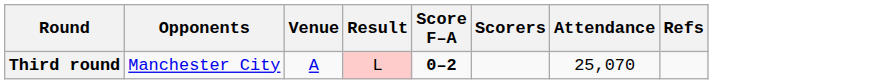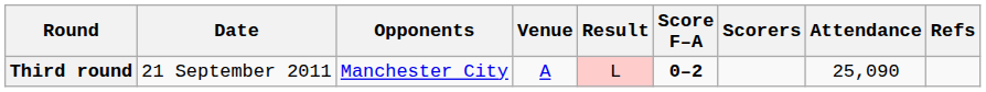+ column: Date | 21 September 2011
Third round | Attendance: 25,070 -> 25,090
